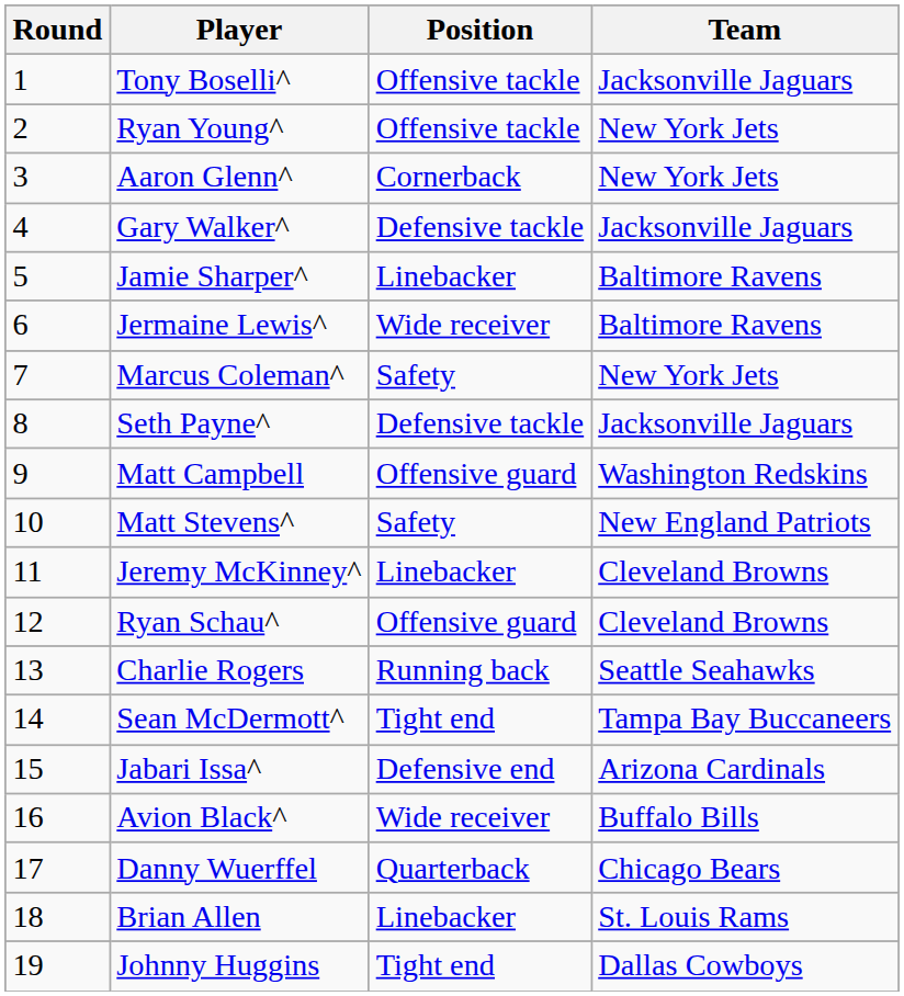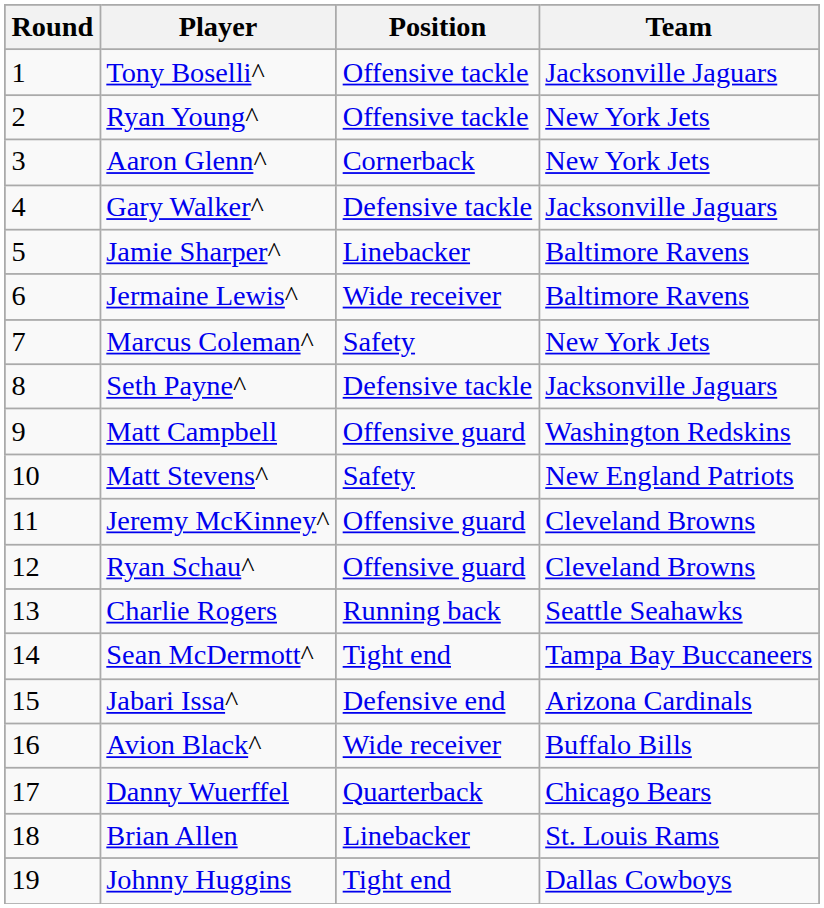Jeremy McKinney^ | Position: Linebacker -> Offensive guard
